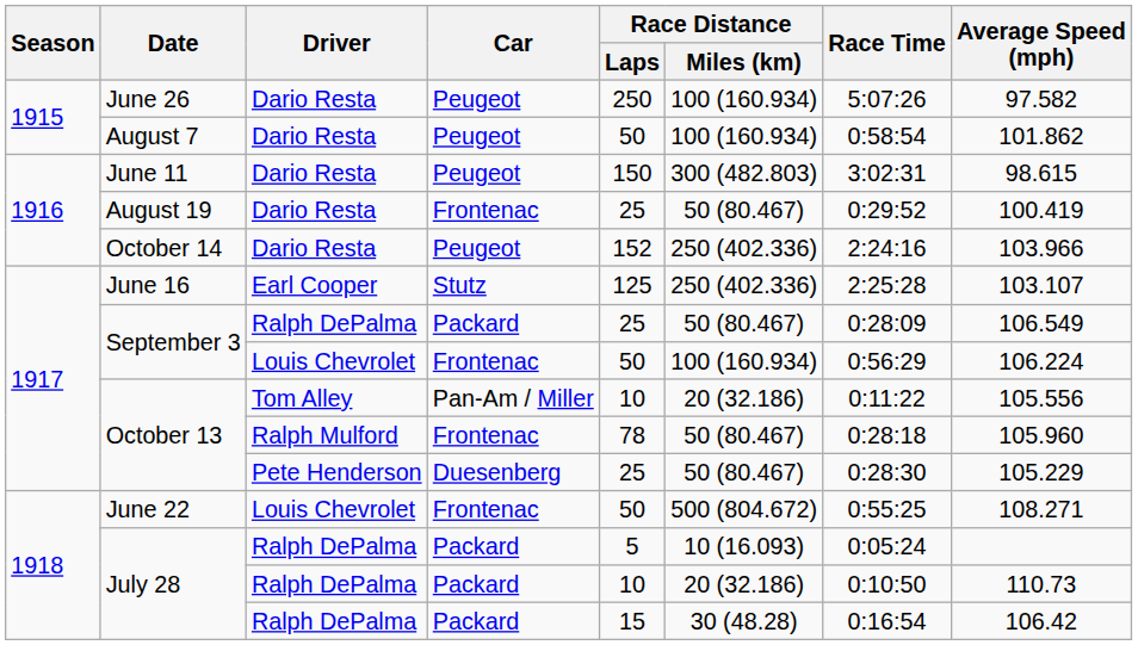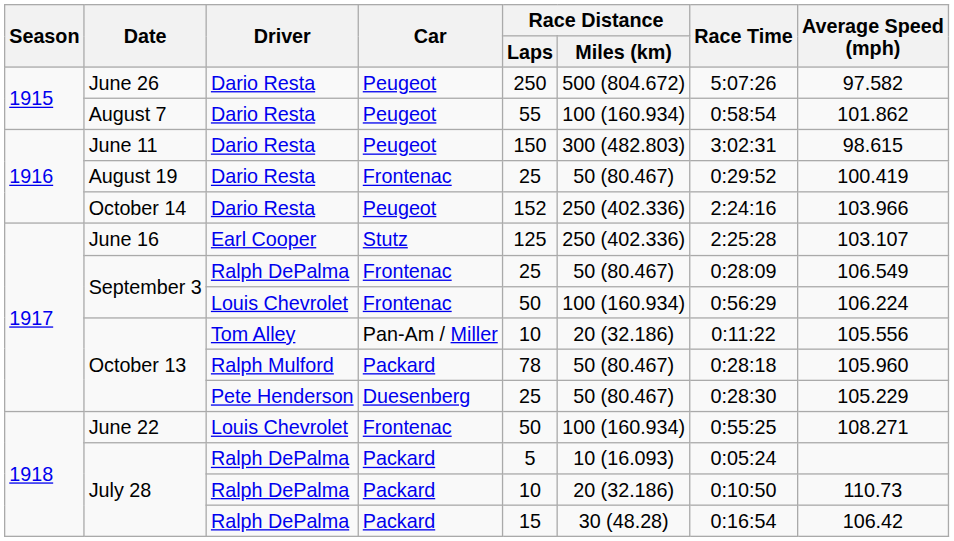June 26 | Race Distance / Miles (km): 100 (160.934) -> 500 (804.672)
August 7 | Race Distance / Laps: 50 -> 55
September 3 / Ralph DePalma | Car: Packard -> Frontenac
October 13 / Ralph Mulford | Car: Frontenac -> Packard
June 22 | Race Distance / Miles (km): 500 (804.672) -> 100 (160.934)
